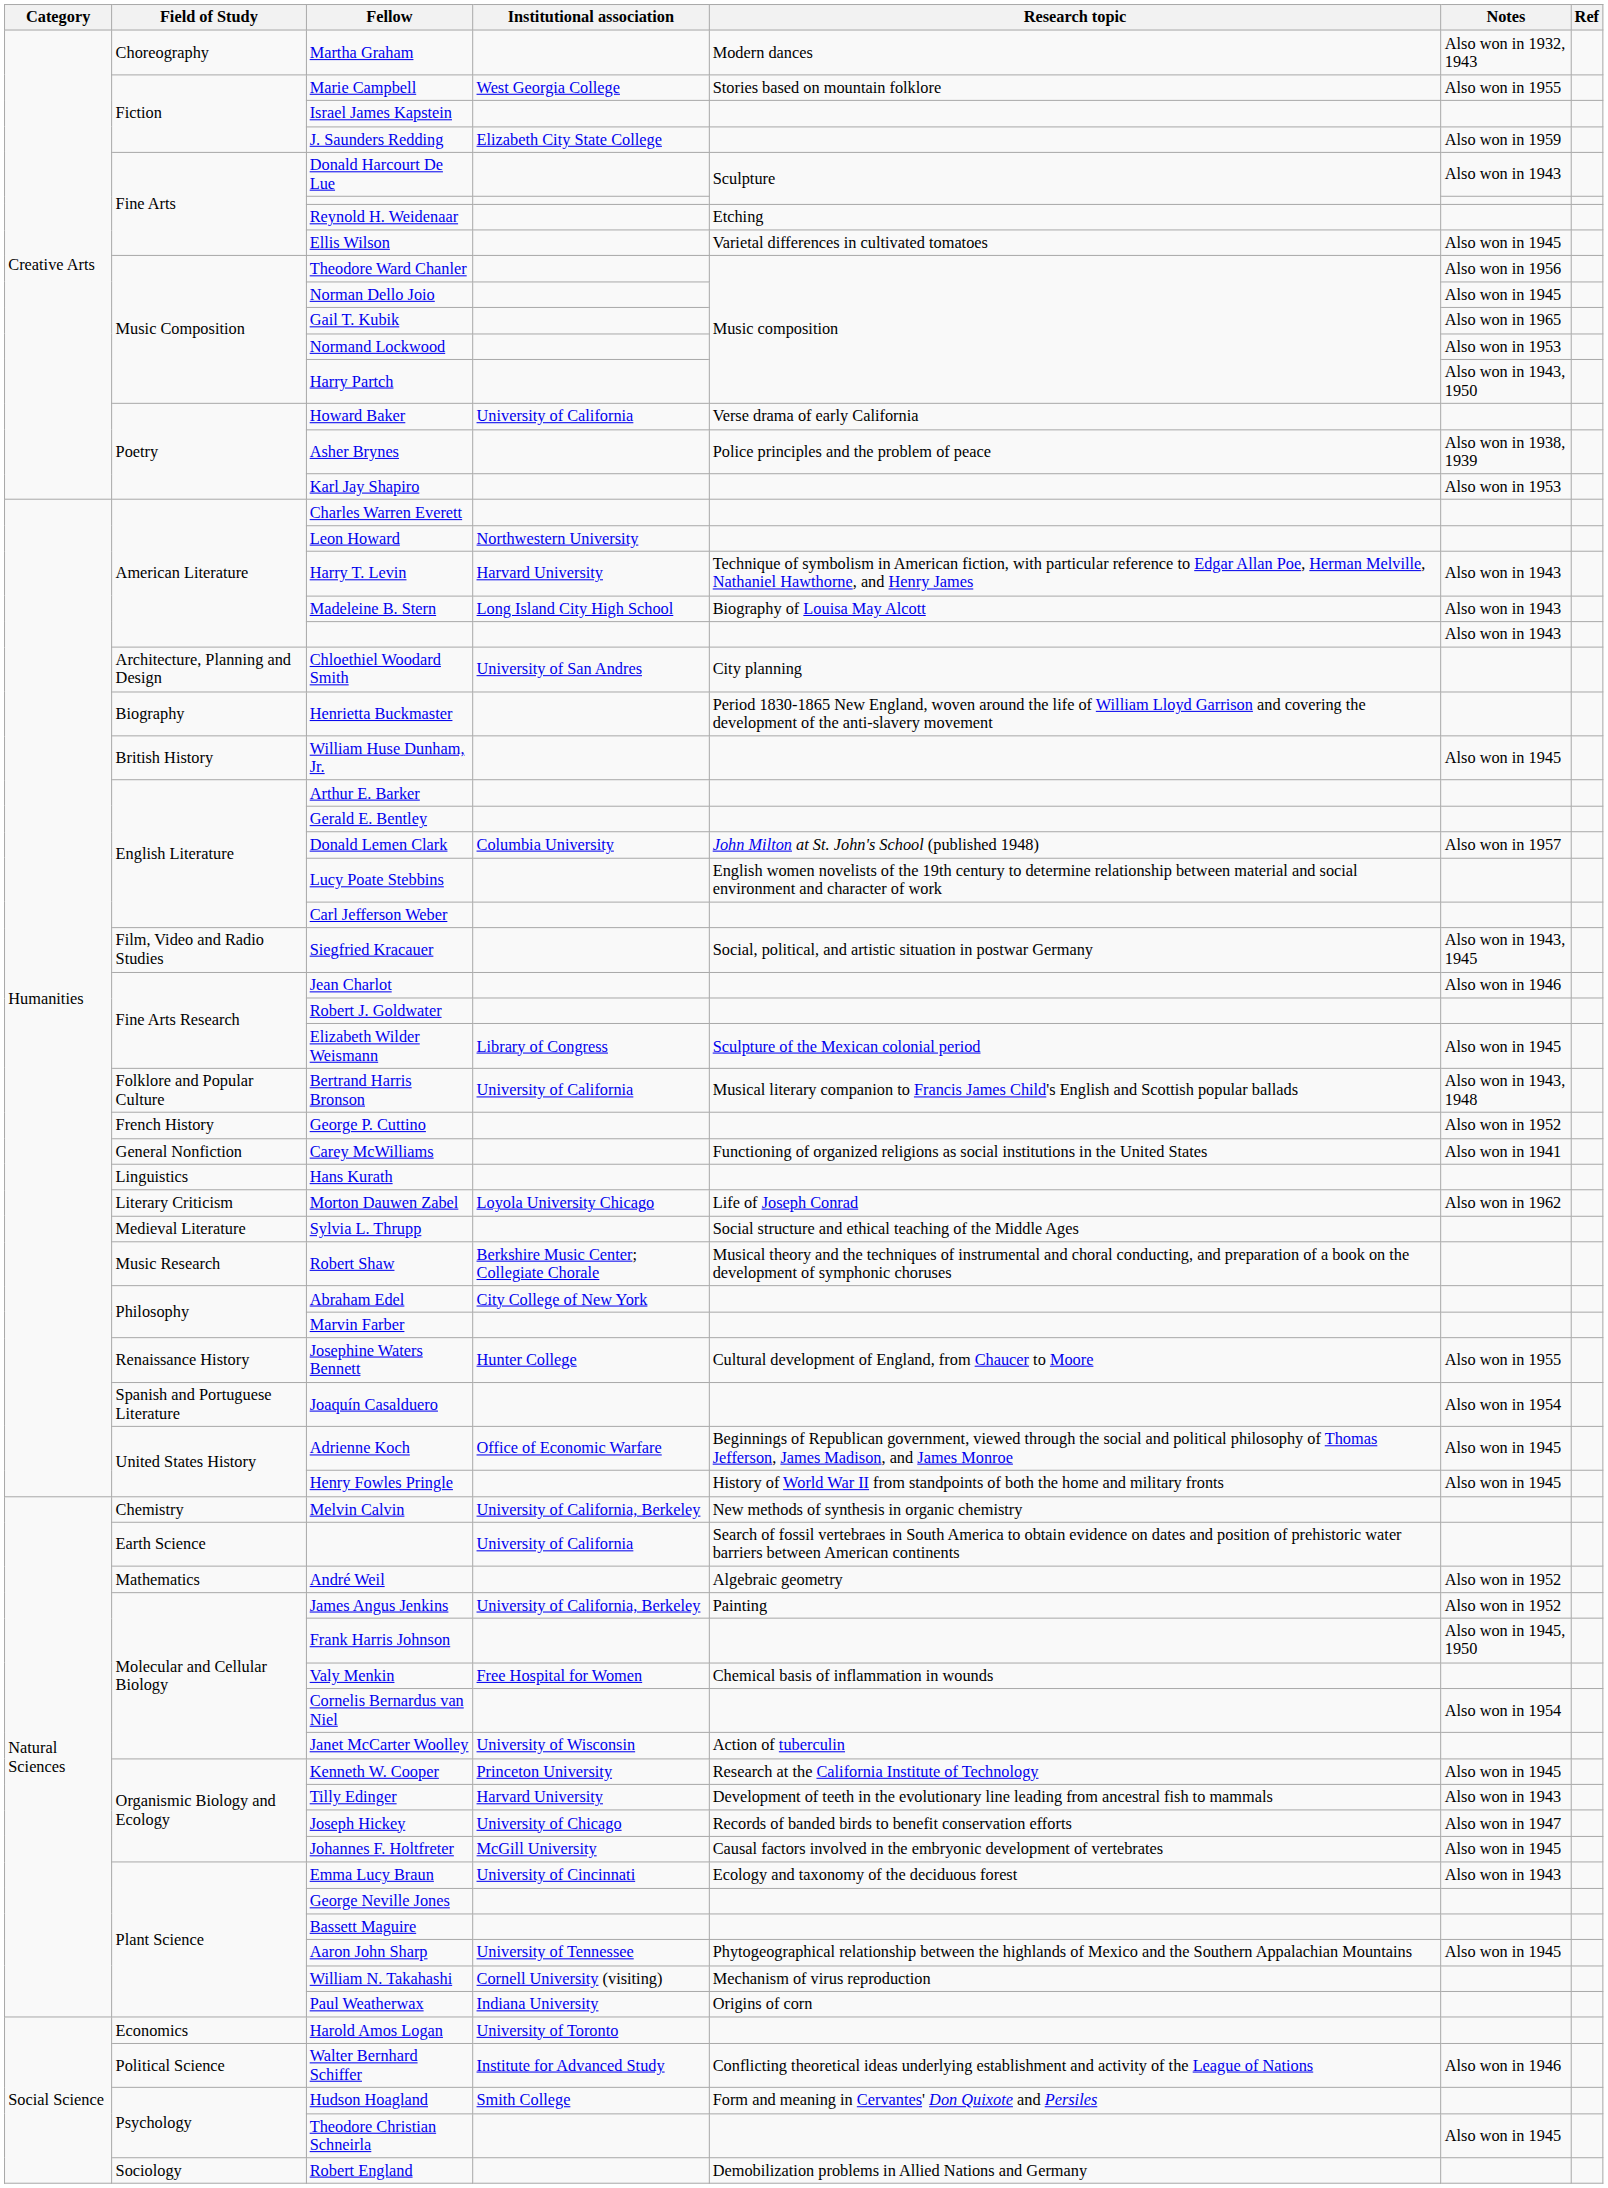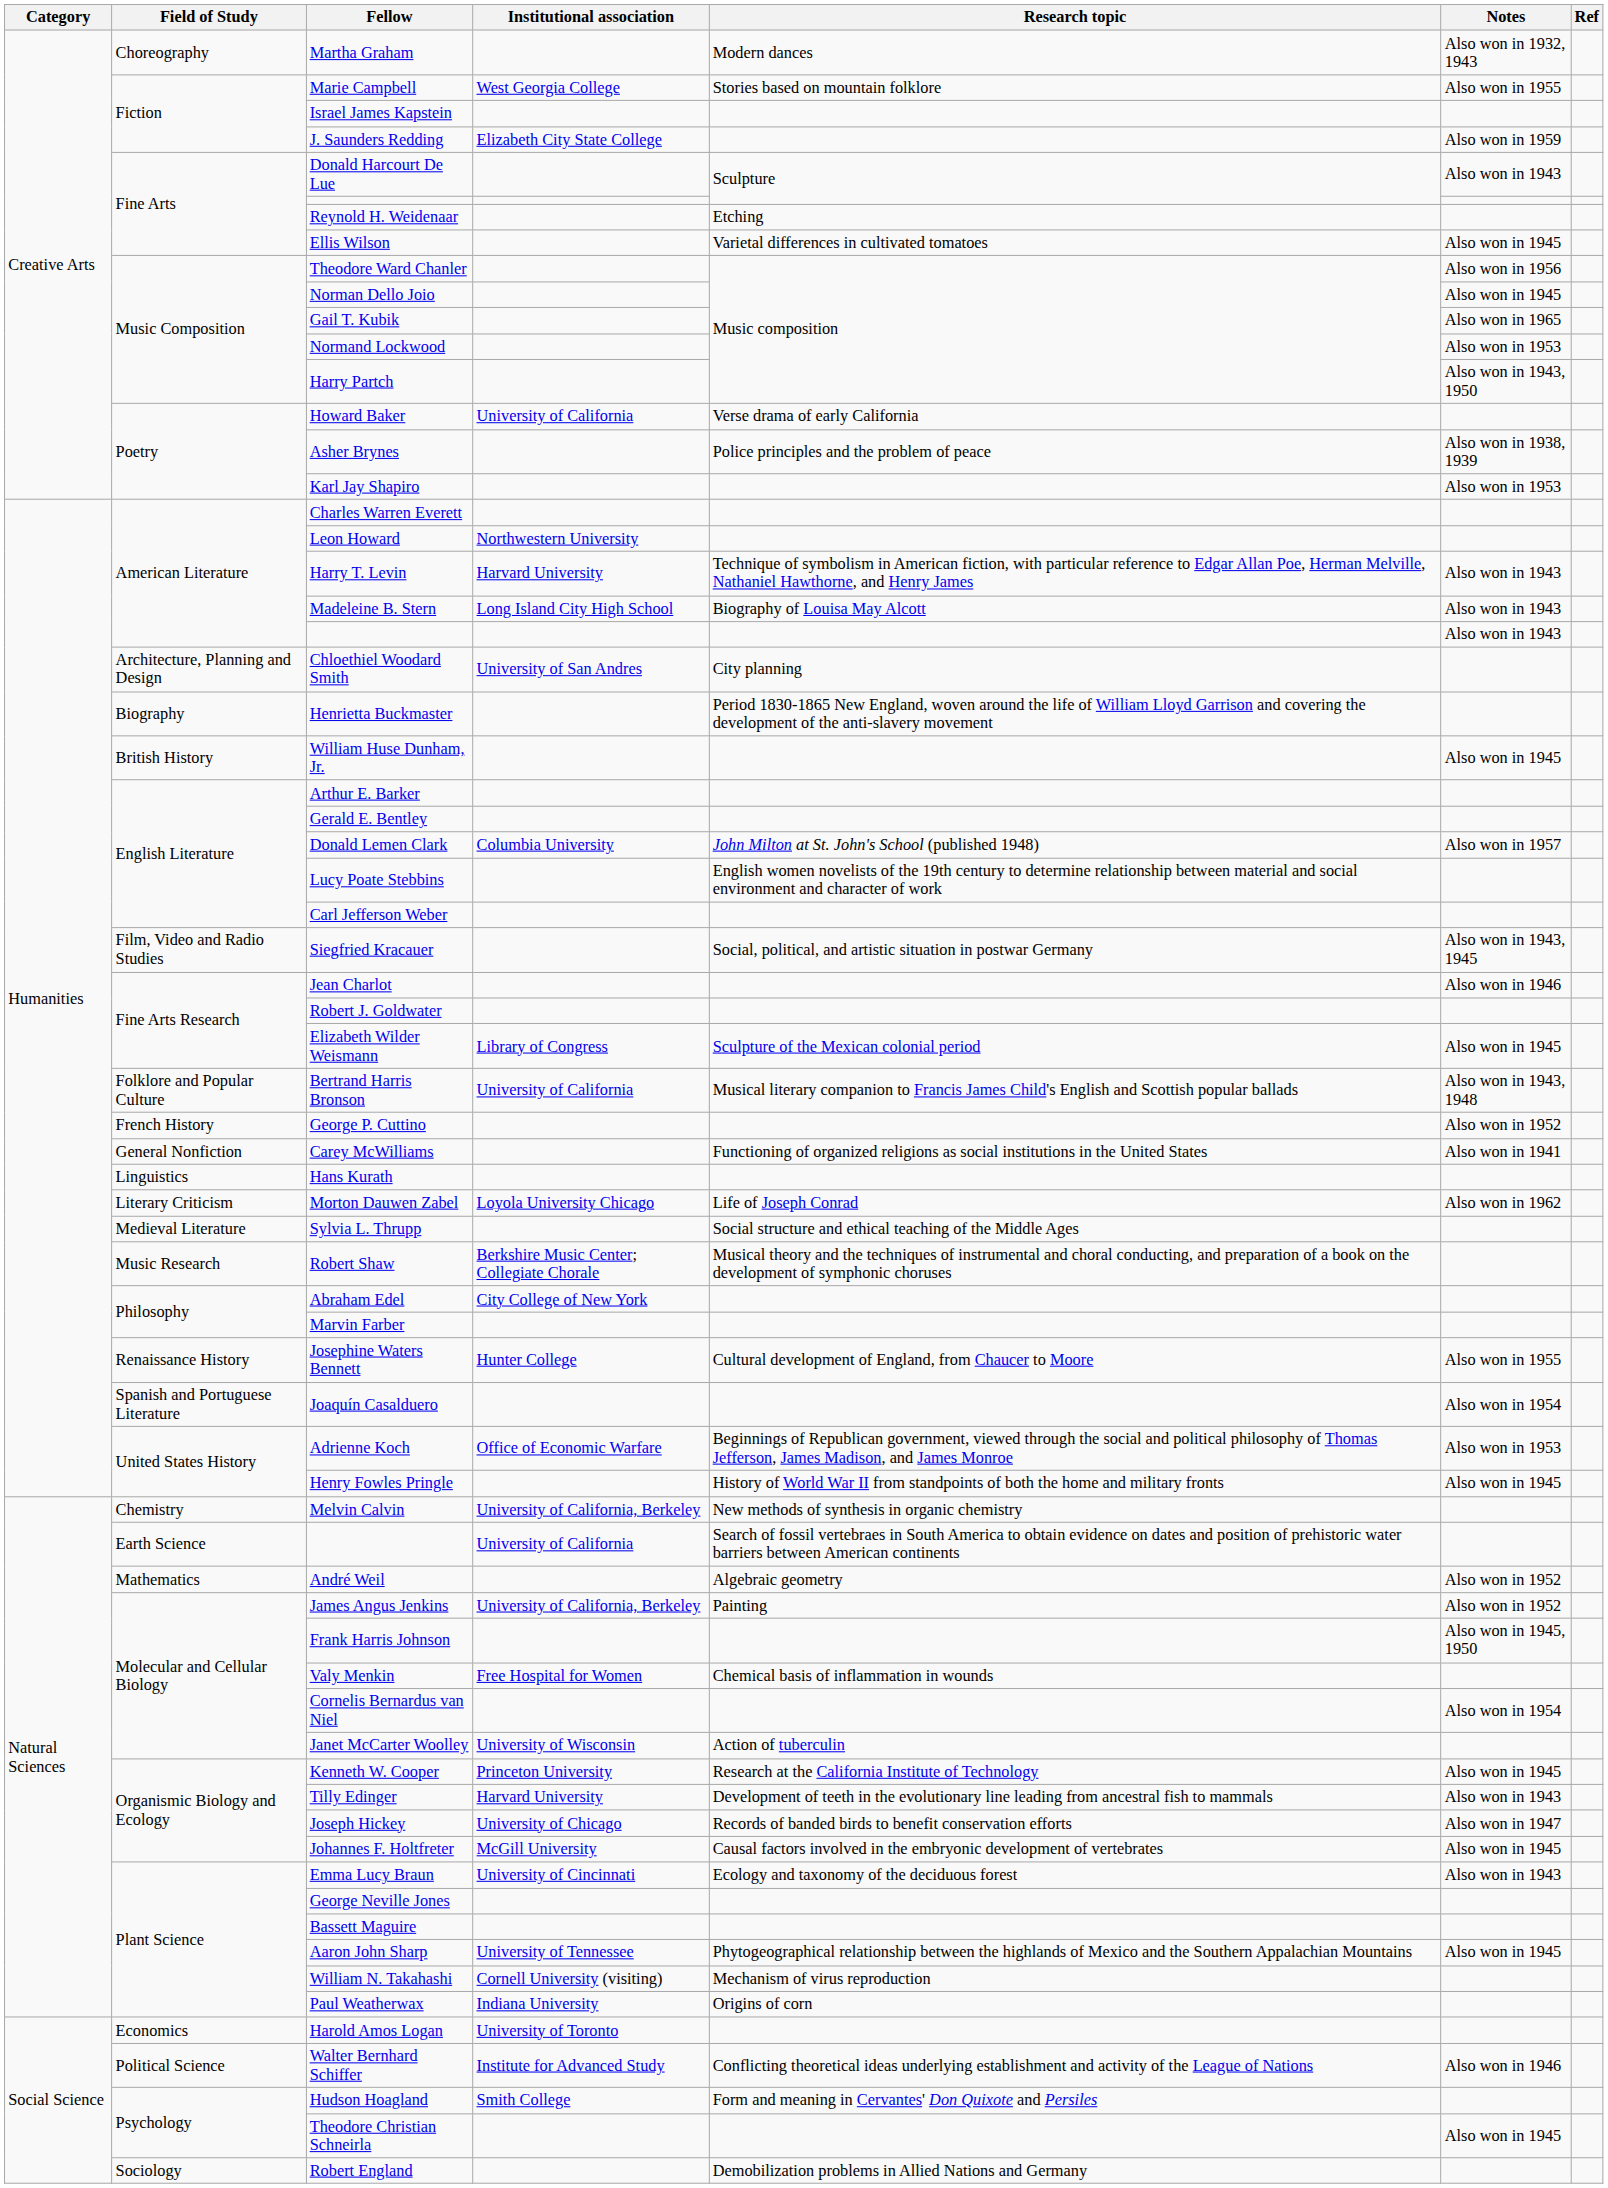Adrienne Koch | Notes: Also won in 1945 -> Also won in 1953
